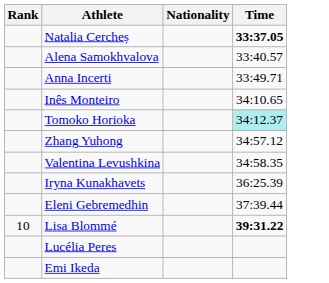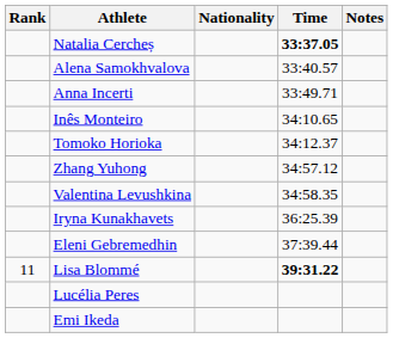+ column: Notes
Tomoko Horioka | Time: paleturquoise background -> no background
Lisa Blommé | Rank: 10 -> 11
